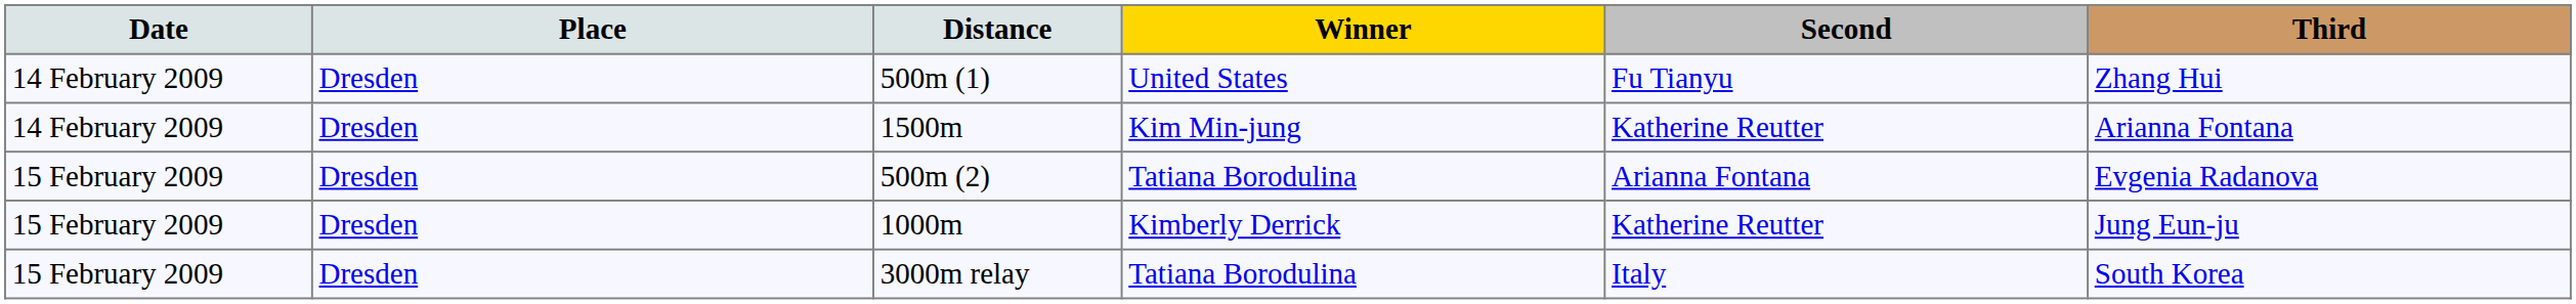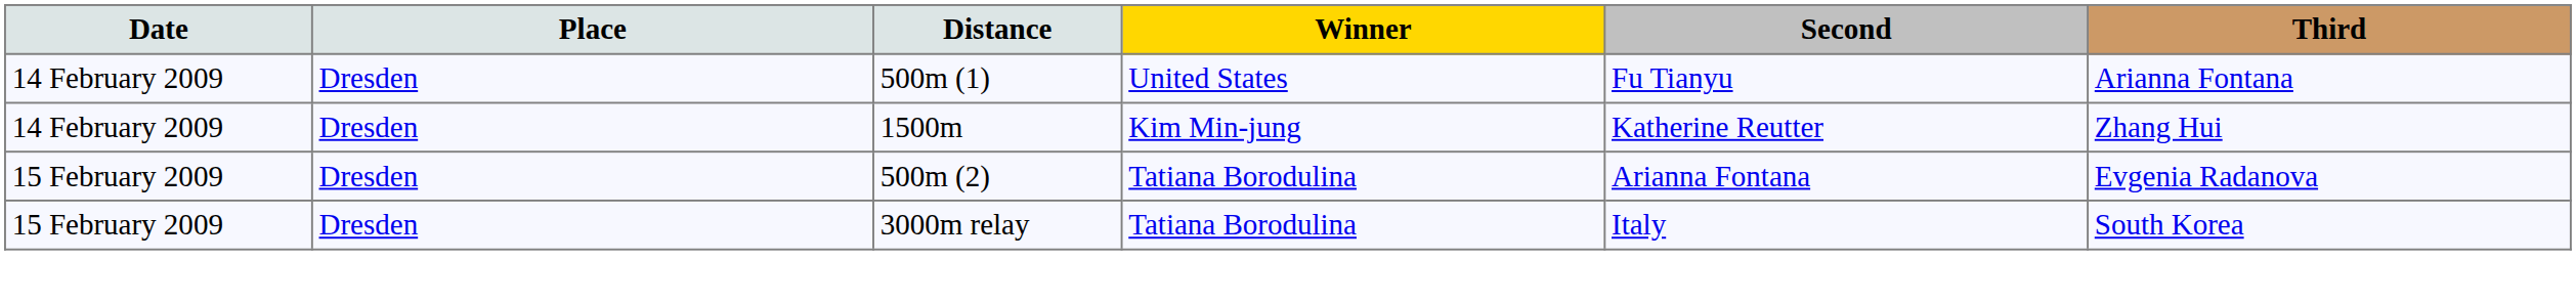500m (1) | Third: Zhang Hui -> Arianna Fontana
1500m | Third: Arianna Fontana -> Zhang Hui
- row: 15 February 2009 | Dresden | 1000m | Kimberly Derrick | Katherine Reutter | Jung Eun-ju
